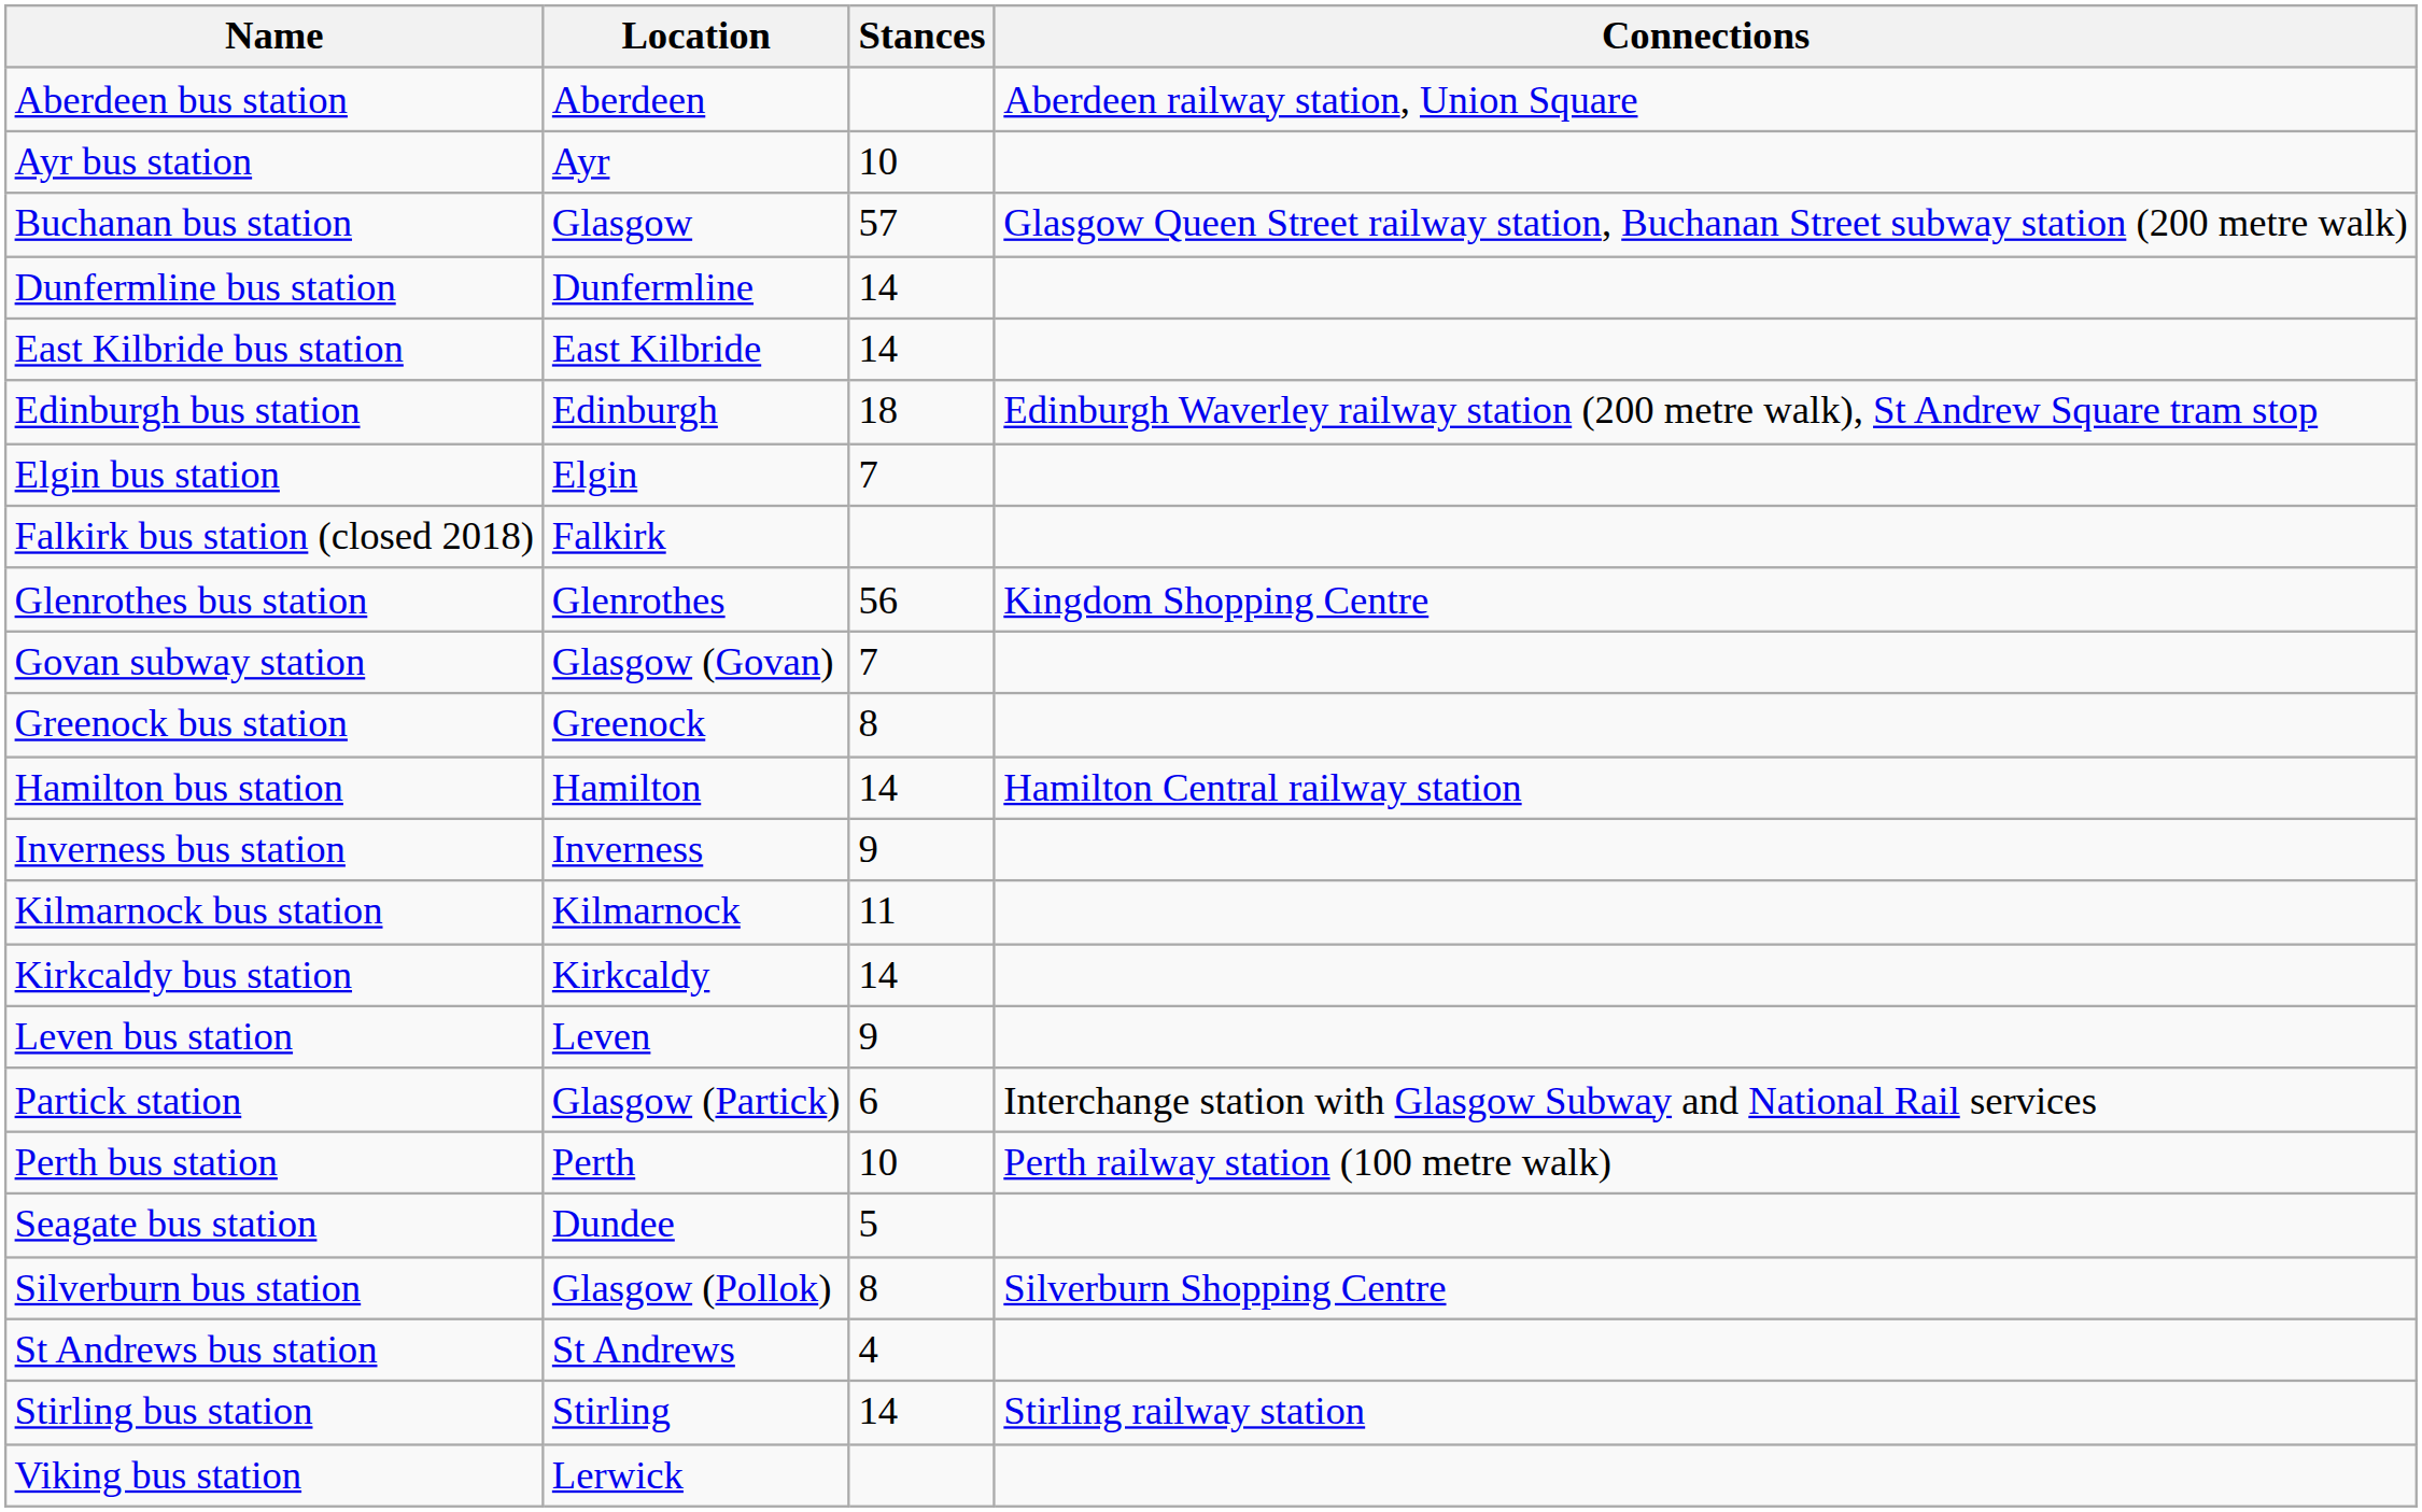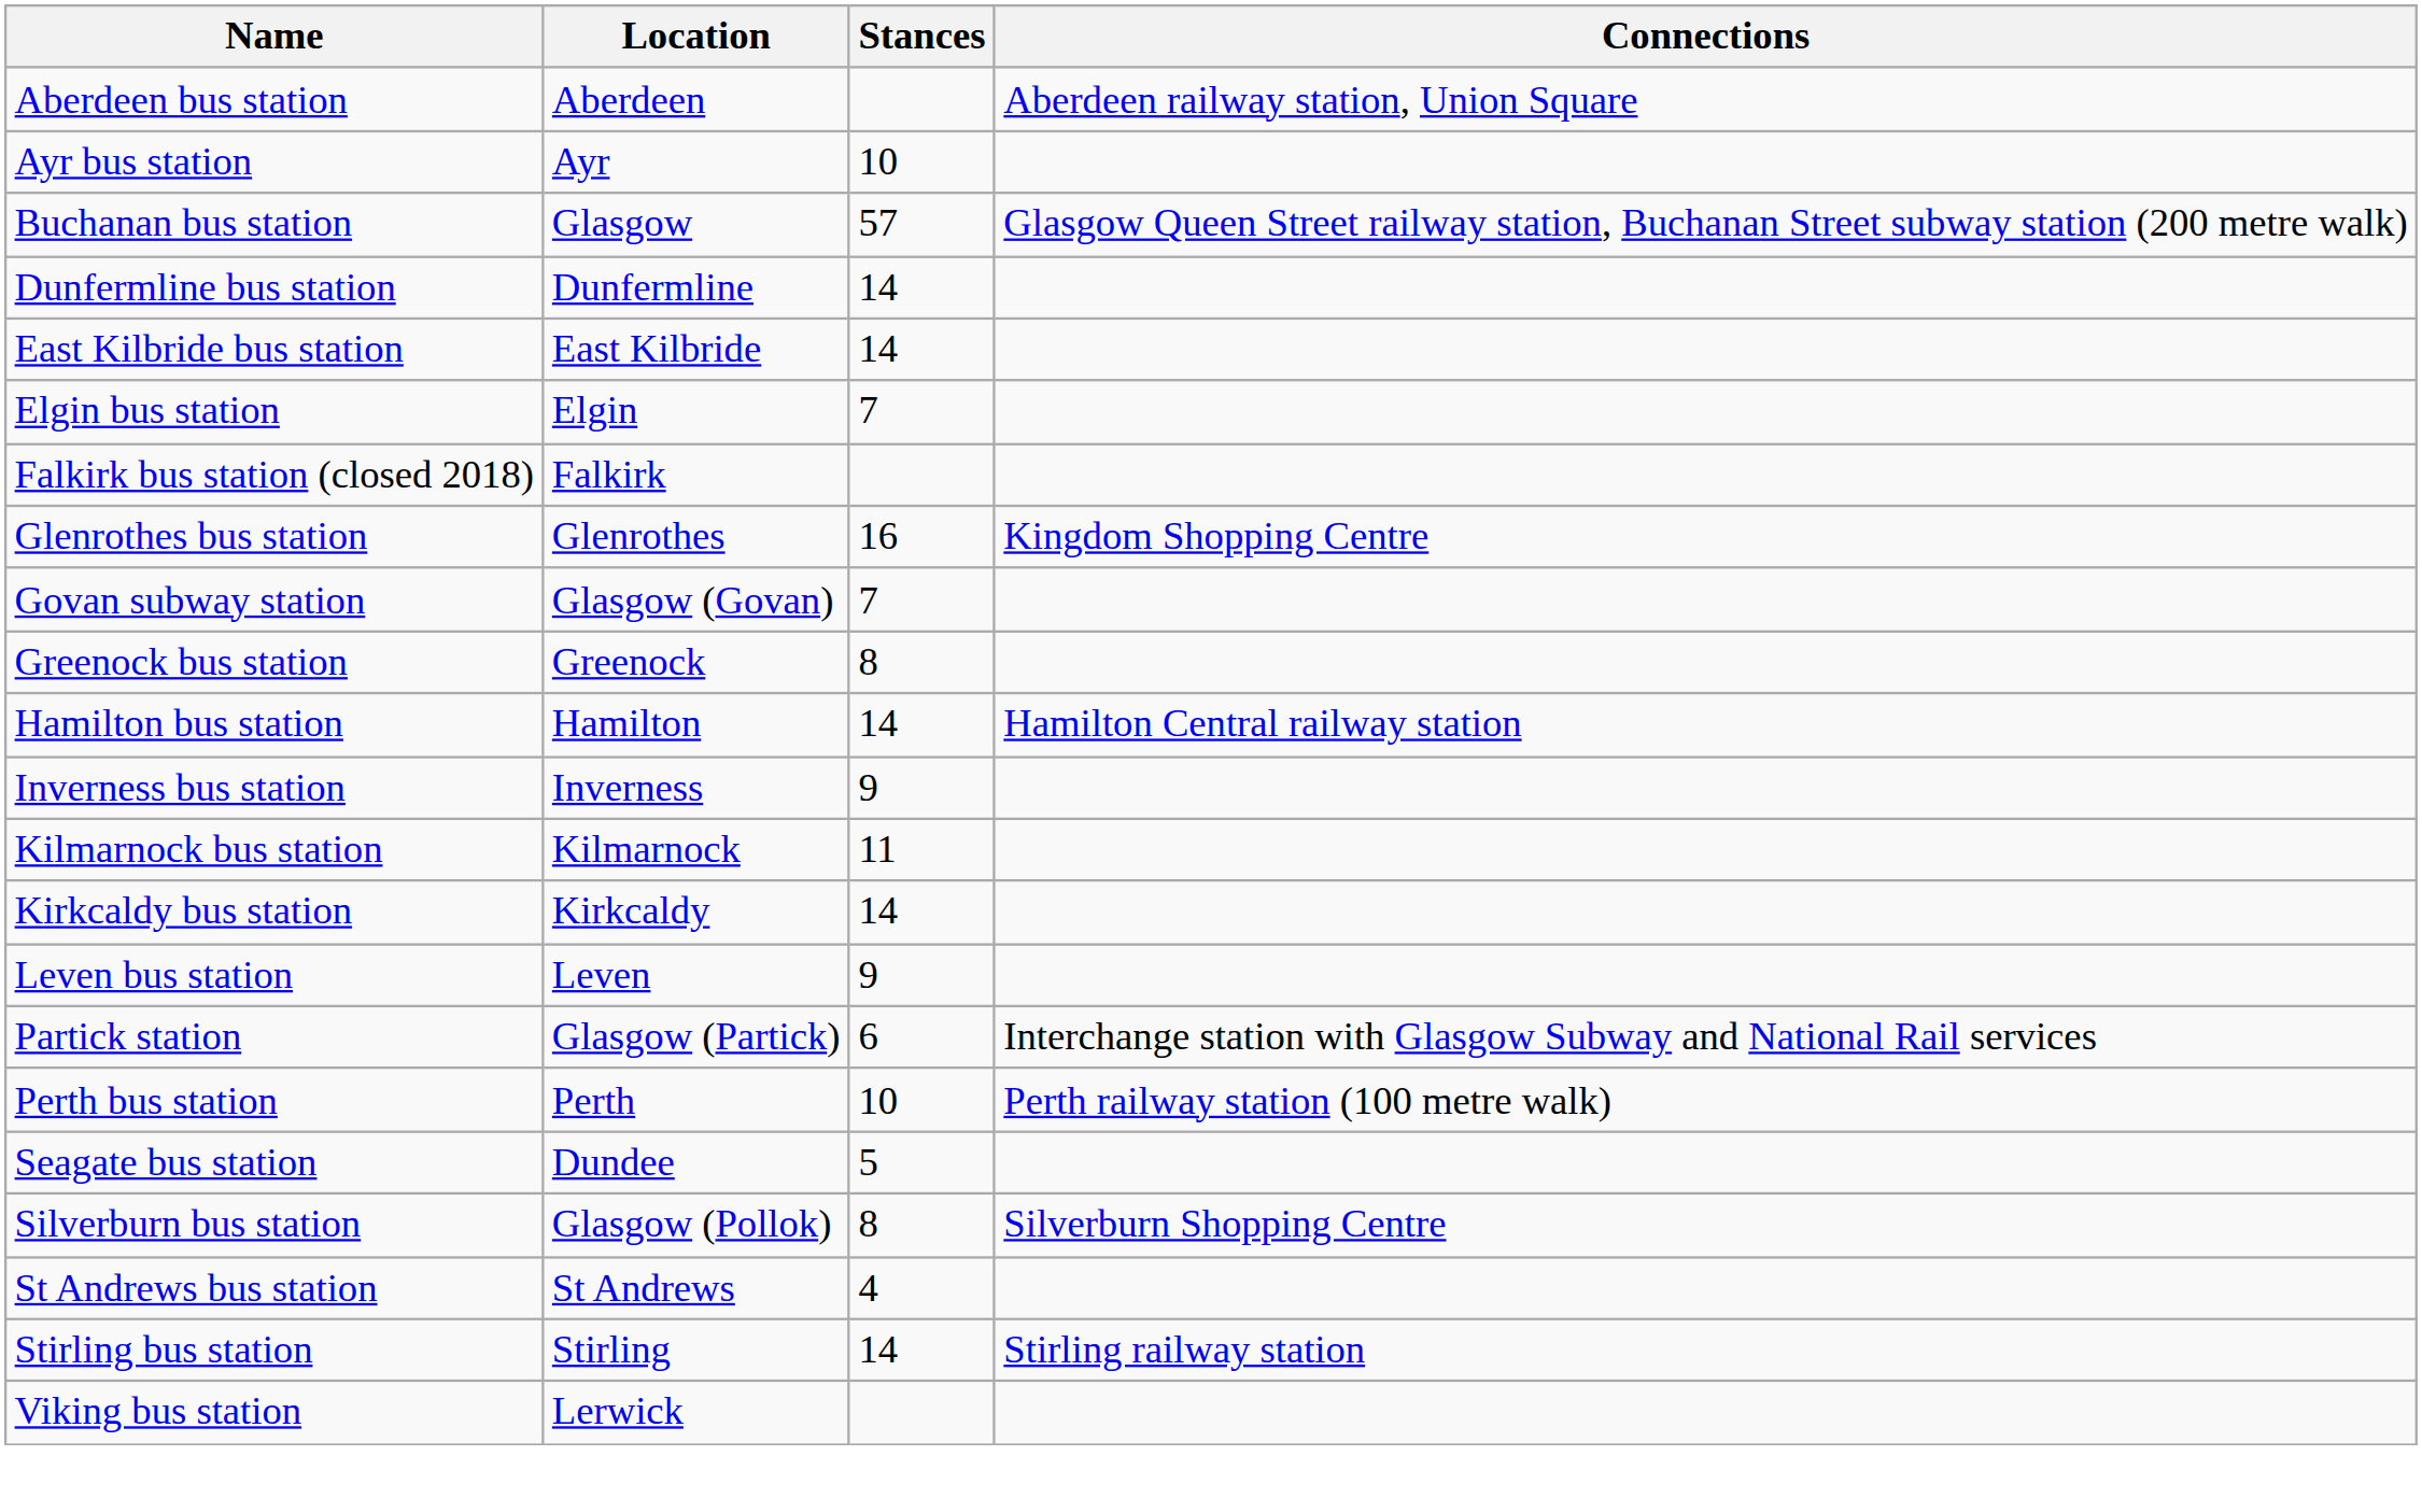- row: Edinburgh bus station | Edinburgh | 18 | Edinburgh Waverley railway station (200 metre walk), St Andrew Square tram stop
Glenrothes bus station | Stances: 56 -> 16
